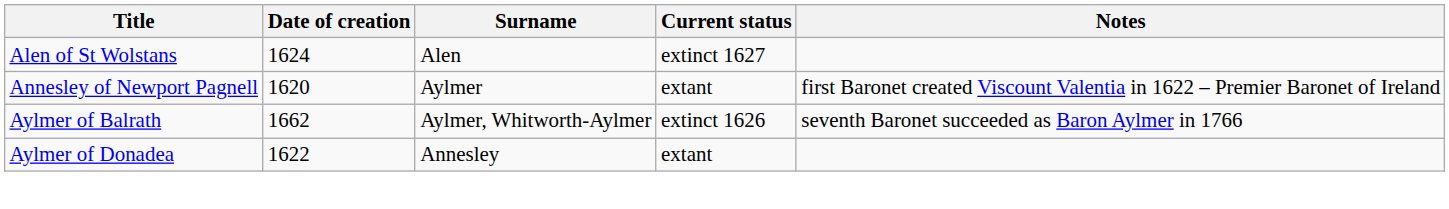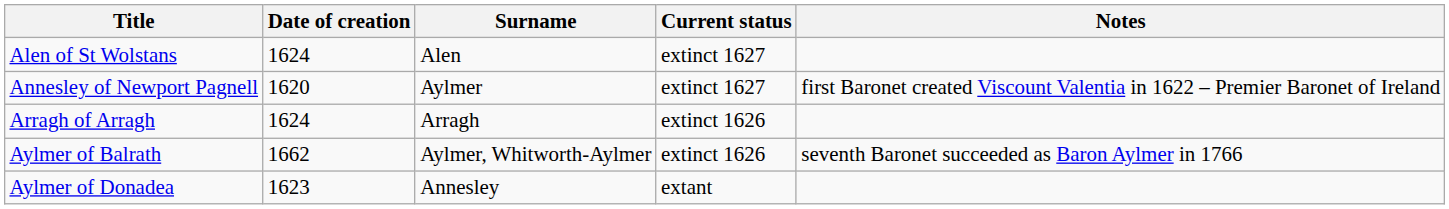Annesley of Newport Pagnell | Current status: extant -> extinct 1627
+ row: Arragh of Arragh | 1624 | Arragh | extinct 1626
Aylmer of Donadea | Date of creation: 1622 -> 1623
